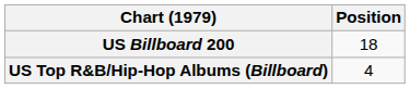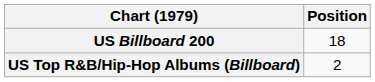US Top R&B/Hip-Hop Albums (Billboard) | Position: 4 -> 2
